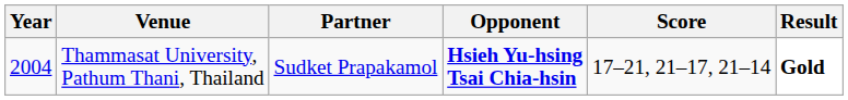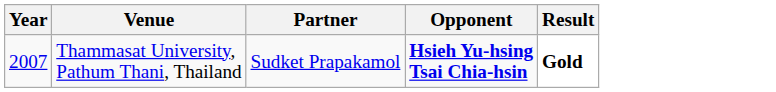- column: Score | 17–21, 21–17, 21–14
Thammasat University, Pathum Thani, Thailand | Year: 2004 -> 2007
